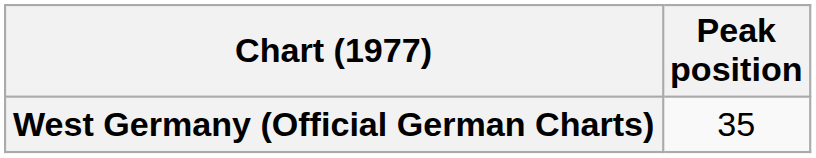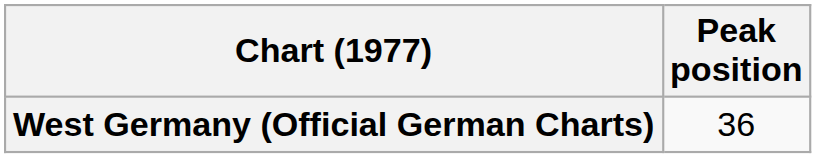West Germany (Official German Charts) | Peak position: 35 -> 36
